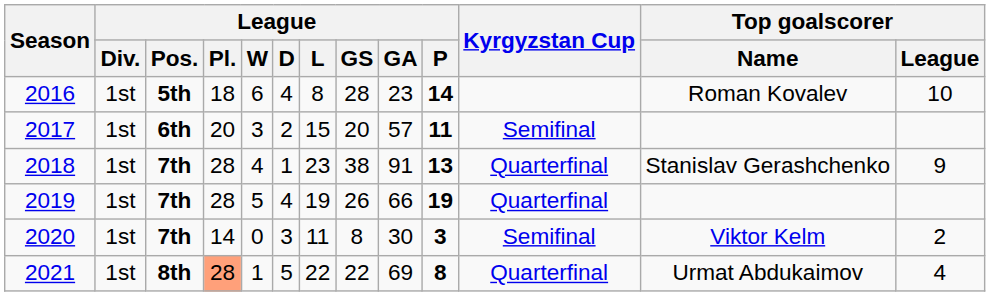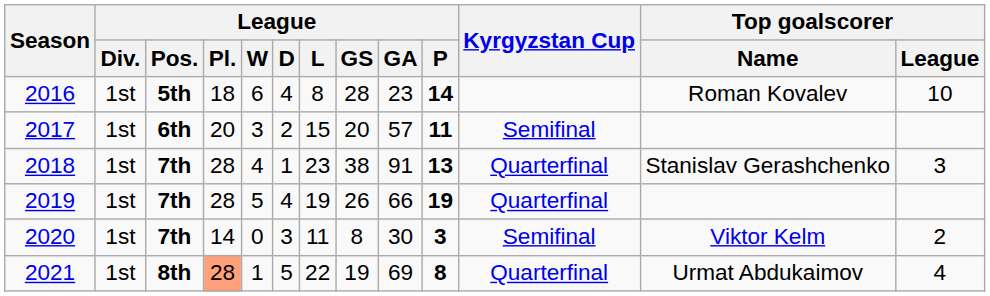2018 | Top goalscorer / League: 9 -> 3
2021 | League / GS: 22 -> 19
